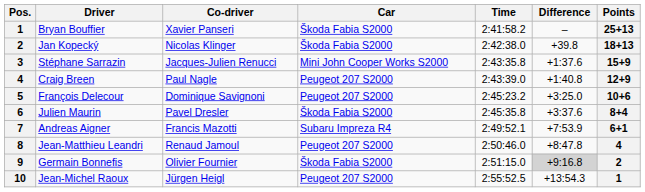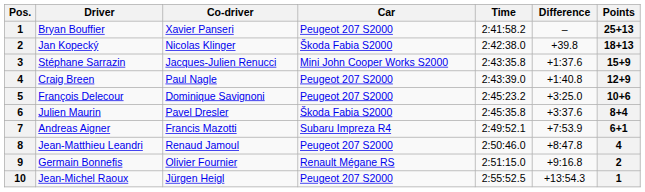Bryan Bouffier | Car: Škoda Fabia S2000 -> Peugeot 207 S2000
Germain Bonnefis | Car: Škoda Fabia S2000 -> Renault Mégane RS
Germain Bonnefis | Difference: lightgrey background -> no background
